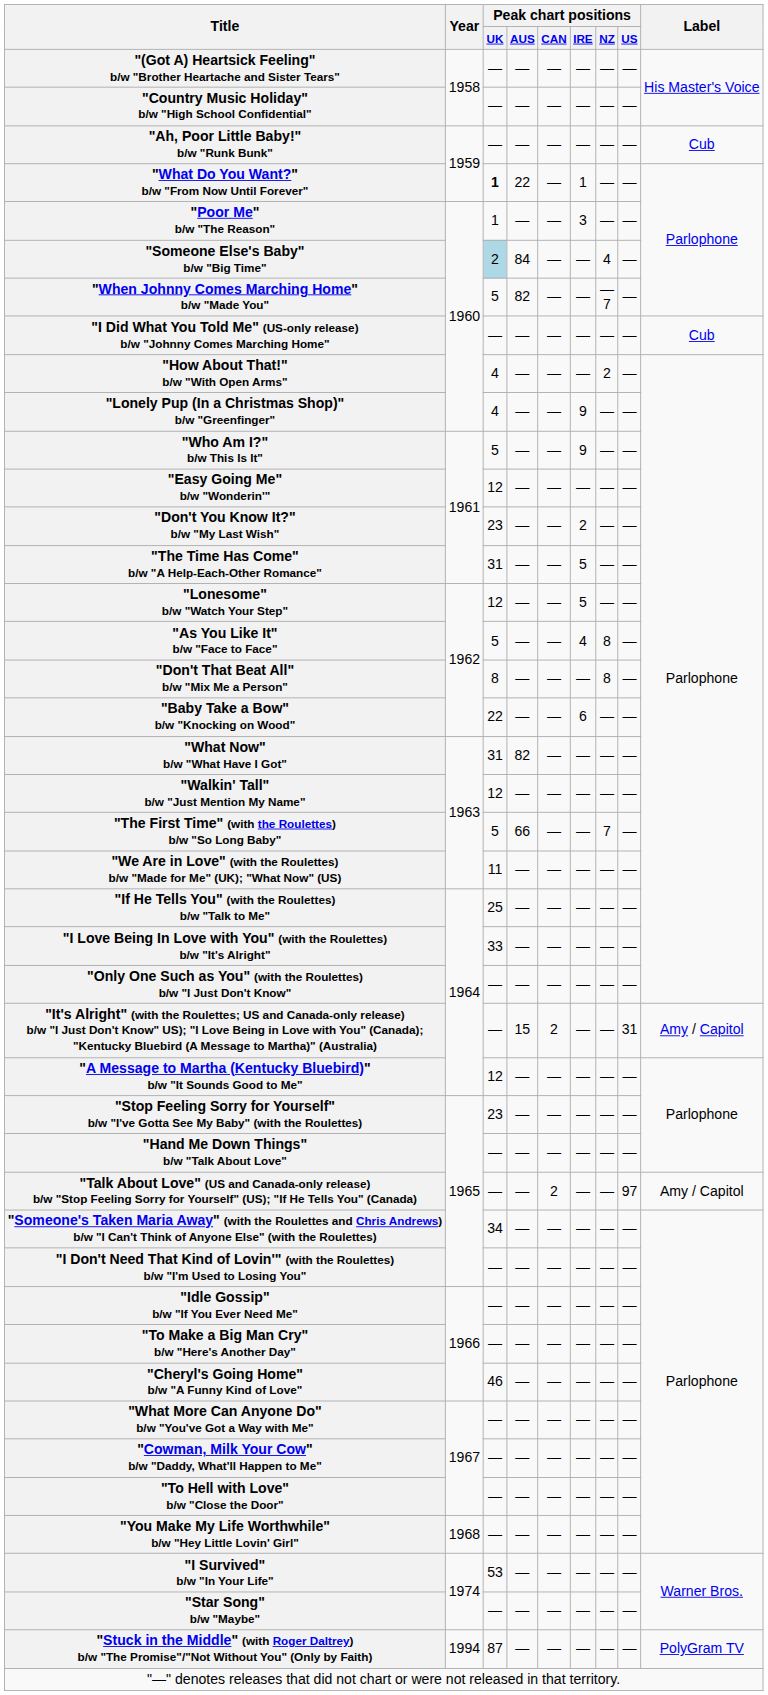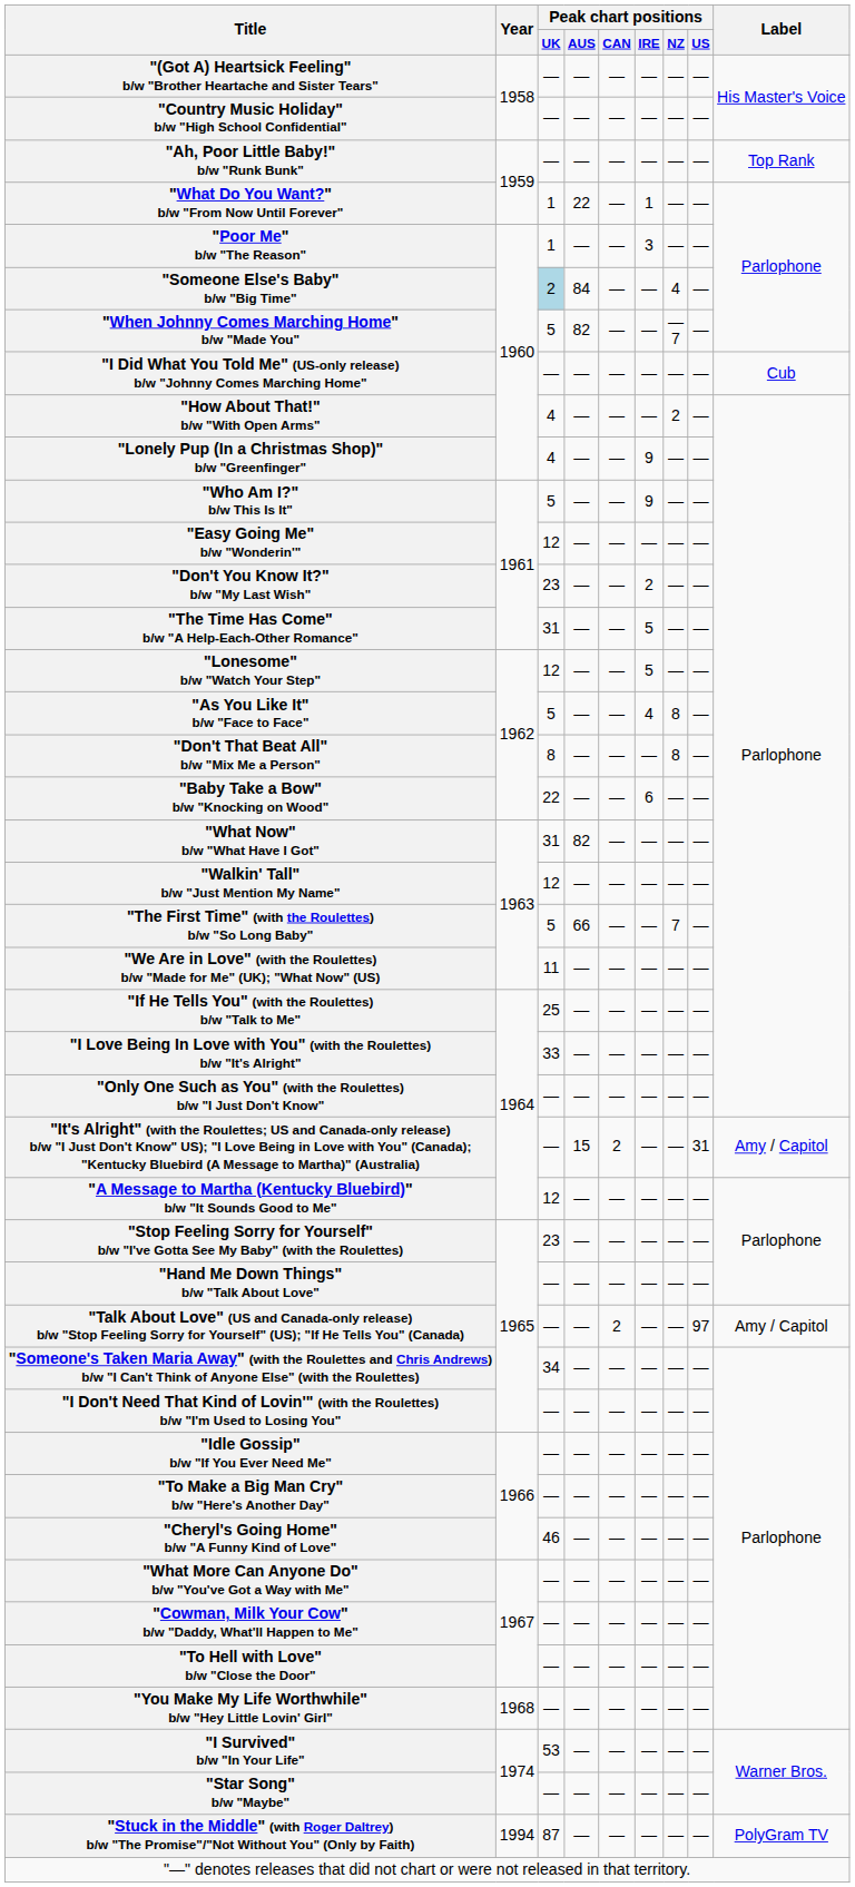"Ah, Poor Little Baby!" b/w "Runk Bunk" | Label: Cub -> Top Rank
"What Do You Want?" b/w "From Now Until Forever" | Peak chart positions / UK: bold -> normal
